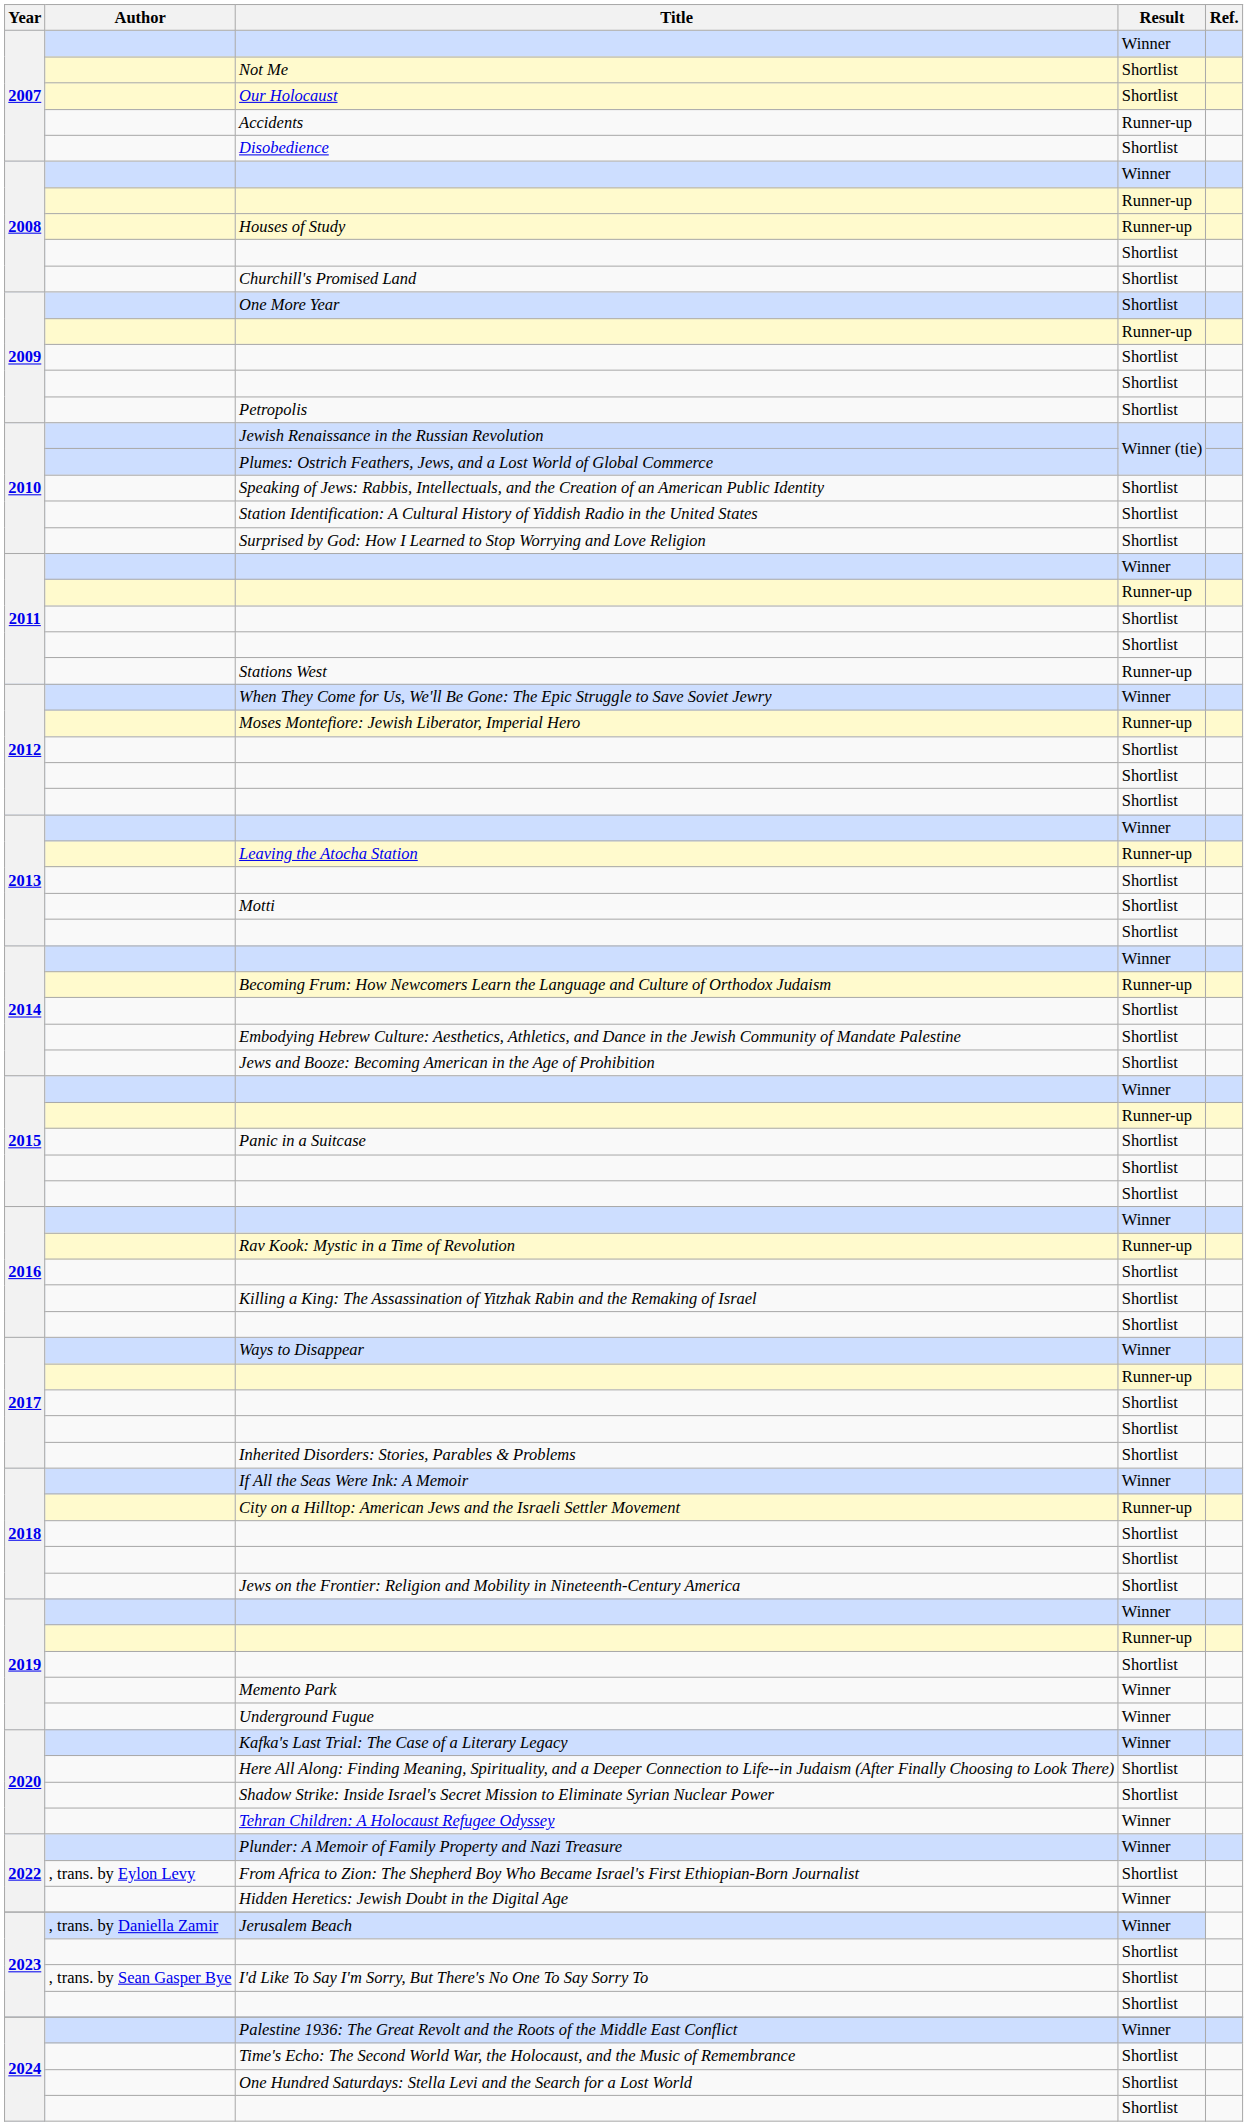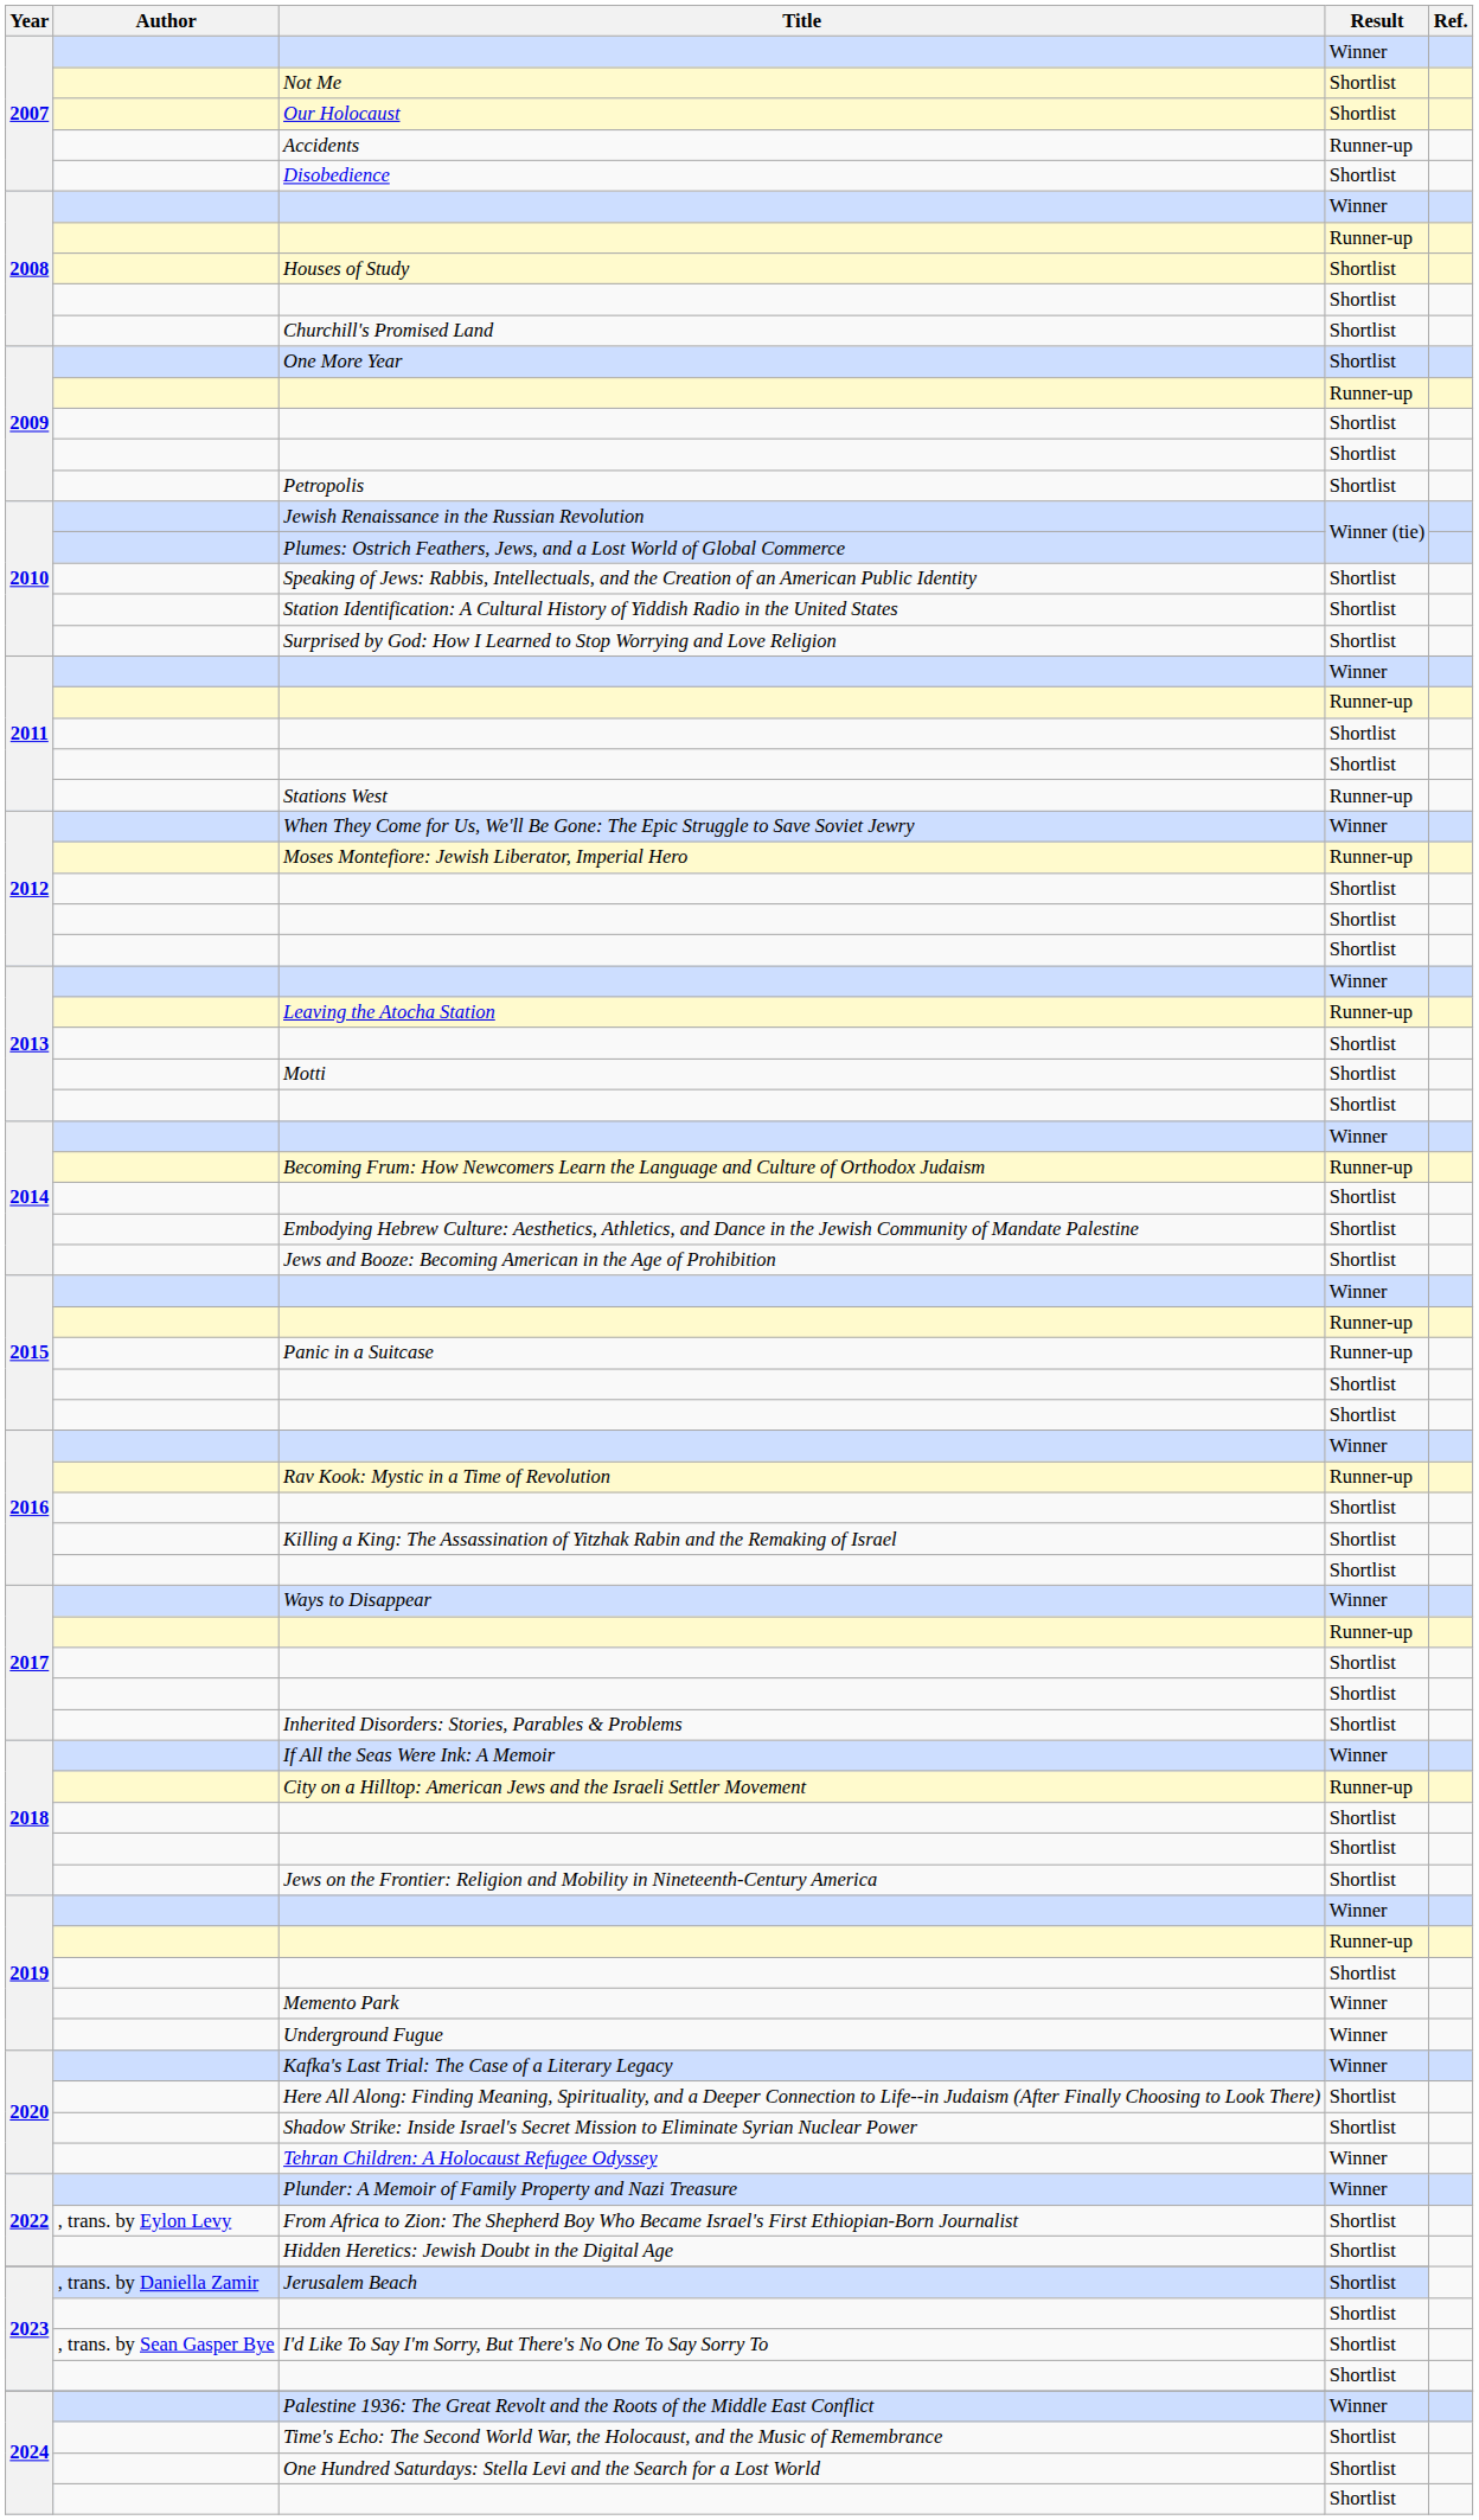Houses of Study | Result: Runner-up -> Shortlist
Panic in a Suitcase | Result: Shortlist -> Runner-up
Hidden Heretics: Jewish Doubt in the Digital Age | Result: Winner -> Shortlist
Jerusalem Beach | Result: Winner -> Shortlist
